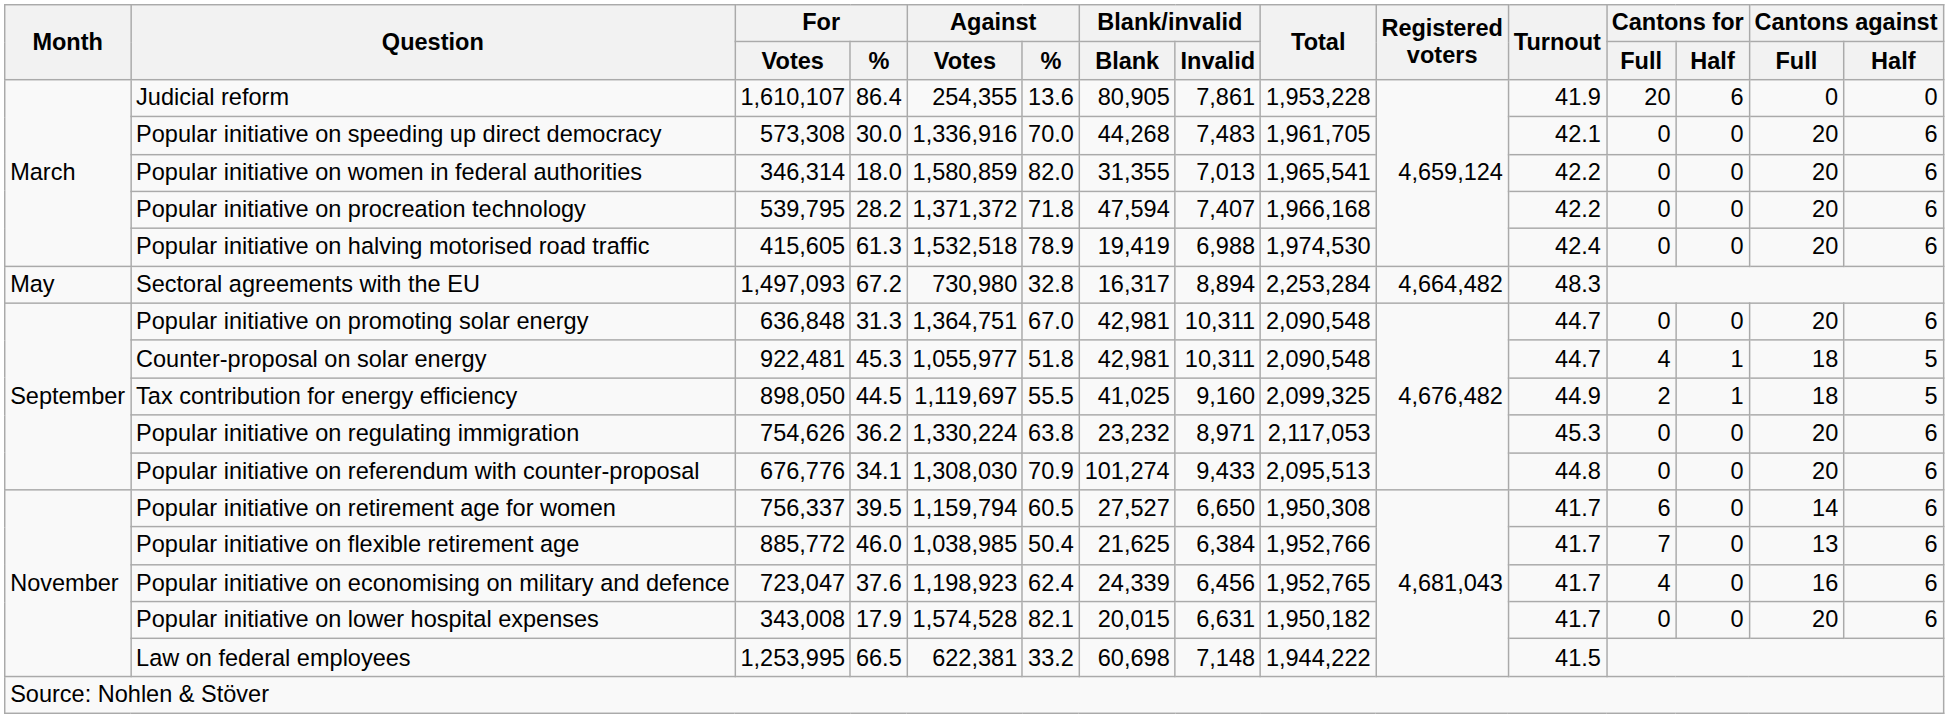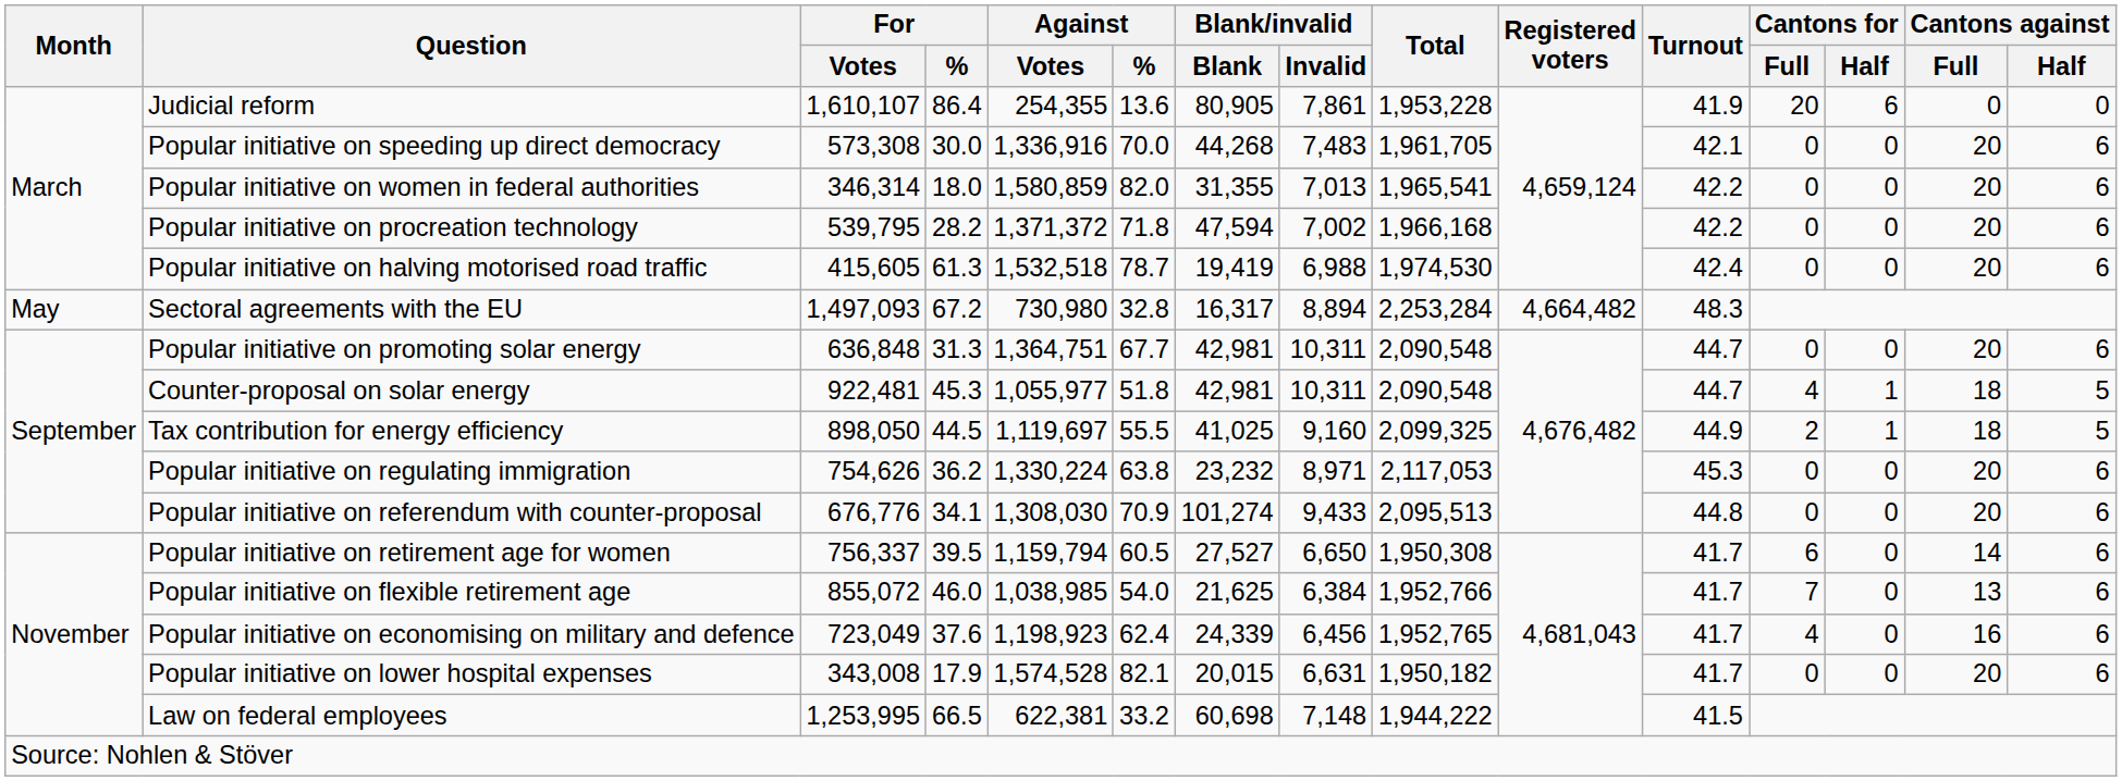Popular initiative on procreation technology | Blank/invalid / Invalid: 7,407 -> 7,002
Popular initiative on halving motorised road traffic | Against / %: 78.9 -> 78.7
Popular initiative on promoting solar energy | Against / %: 67.0 -> 67.7
Popular initiative on flexible retirement age | For / Votes: 885,772 -> 855,072
Popular initiative on flexible retirement age | Against / %: 50.4 -> 54.0
Popular initiative on economising on military and defence | For / Votes: 723,047 -> 723,049
